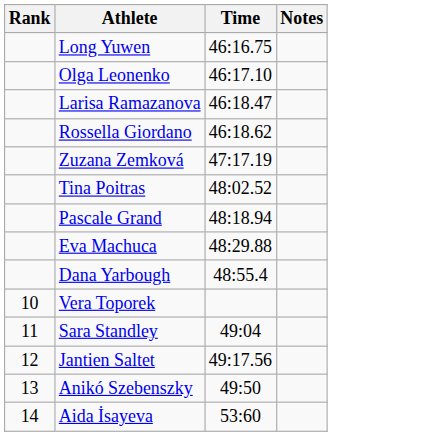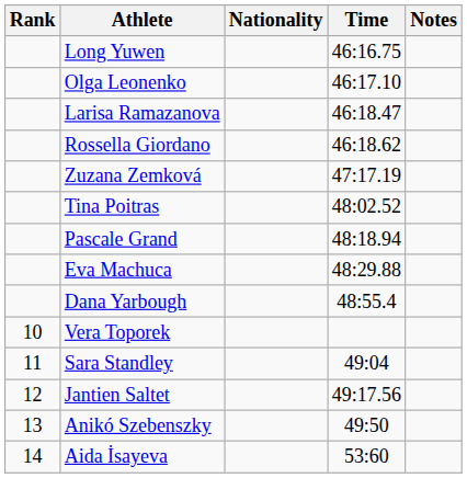+ column: Nationality
